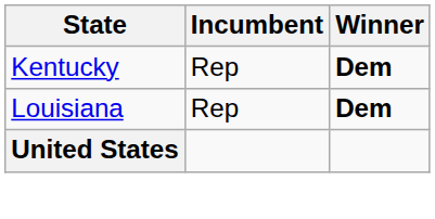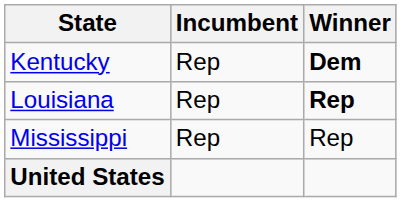Louisiana | Winner: Dem -> Rep
+ row: Mississippi | Rep | Rep
